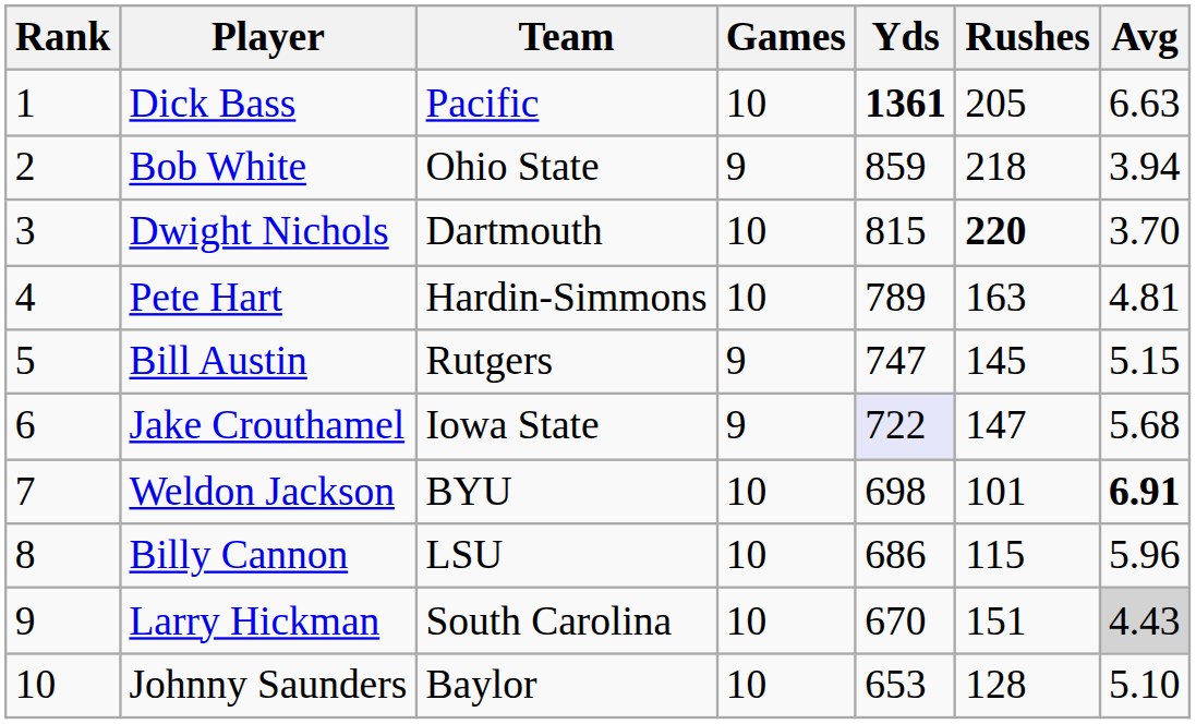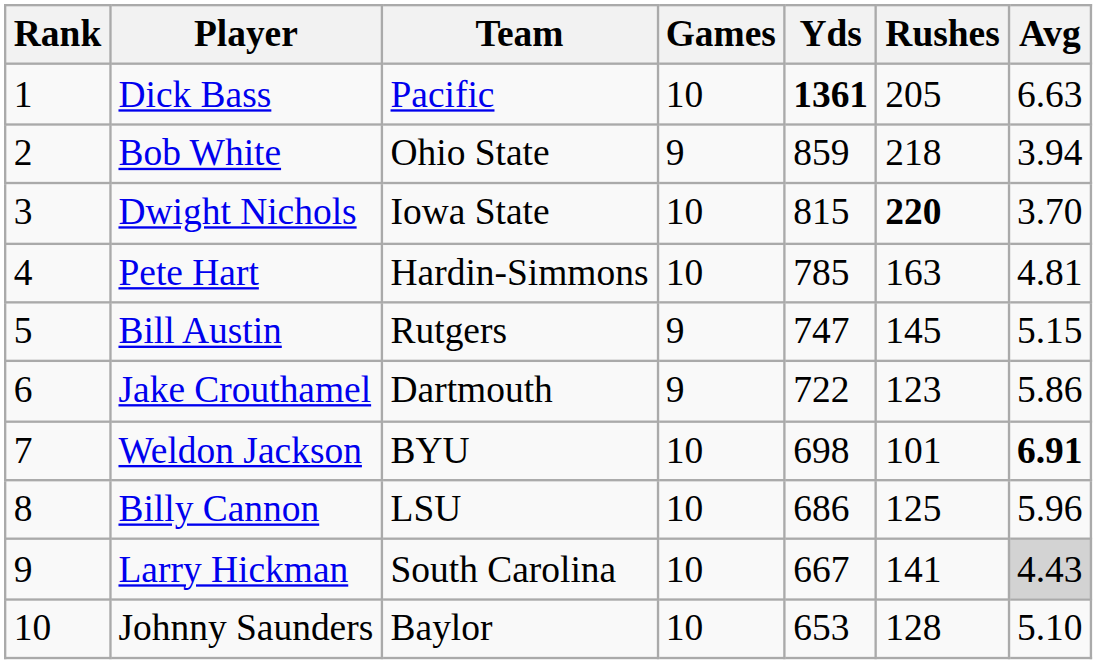Dwight Nichols | Team: Dartmouth -> Iowa State
Pete Hart | Yds: 789 -> 785
Jake Crouthamel | Team: Iowa State -> Dartmouth
Jake Crouthamel | Yds: lavender background -> no background
Jake Crouthamel | Rushes: 147 -> 123
Jake Crouthamel | Avg: 5.68 -> 5.86
Billy Cannon | Rushes: 115 -> 125
Larry Hickman | Yds: 670 -> 667
Larry Hickman | Rushes: 151 -> 141
